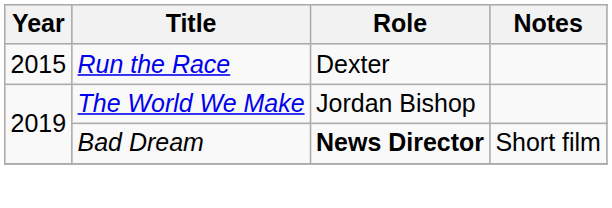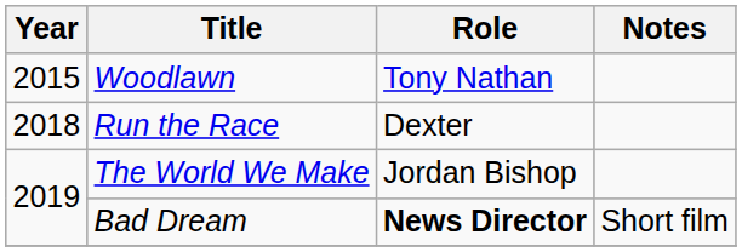+ row: 2015 | Woodlawn | Tony Nathan
Run the Race | Year: 2015 -> 2018
